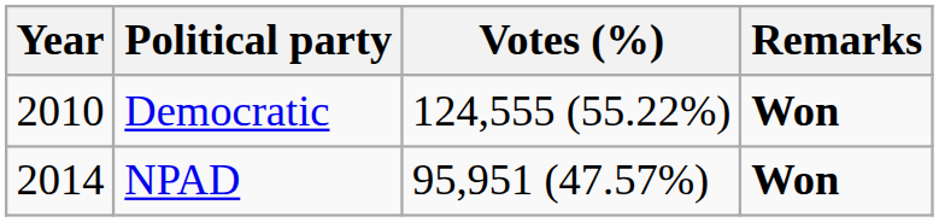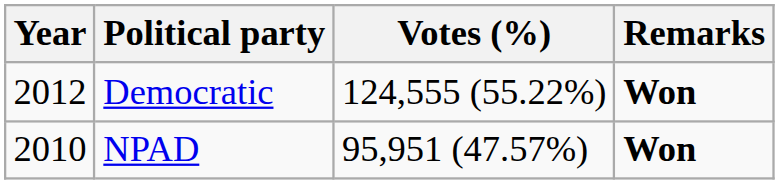Democratic | Year: 2010 -> 2012
NPAD | Year: 2014 -> 2010
